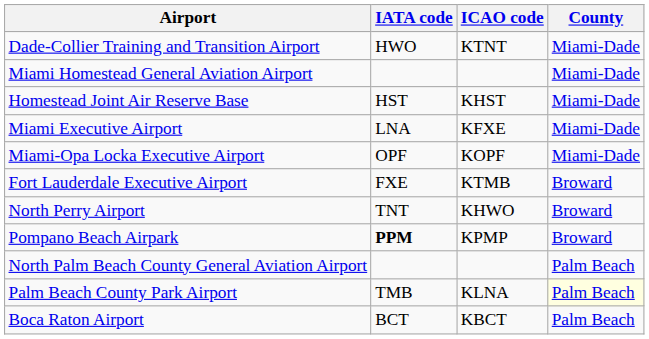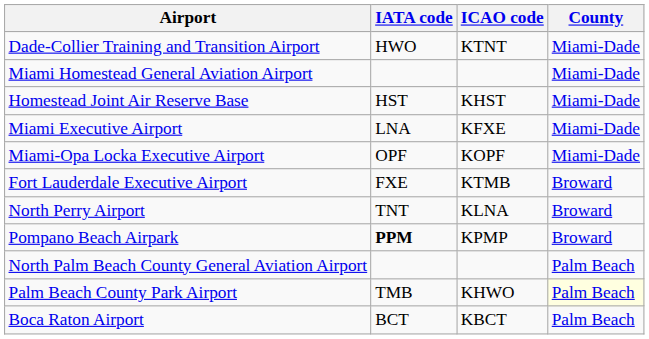North Perry Airport | ICAO code: KHWO -> KLNA
Palm Beach County Park Airport | ICAO code: KLNA -> KHWO
